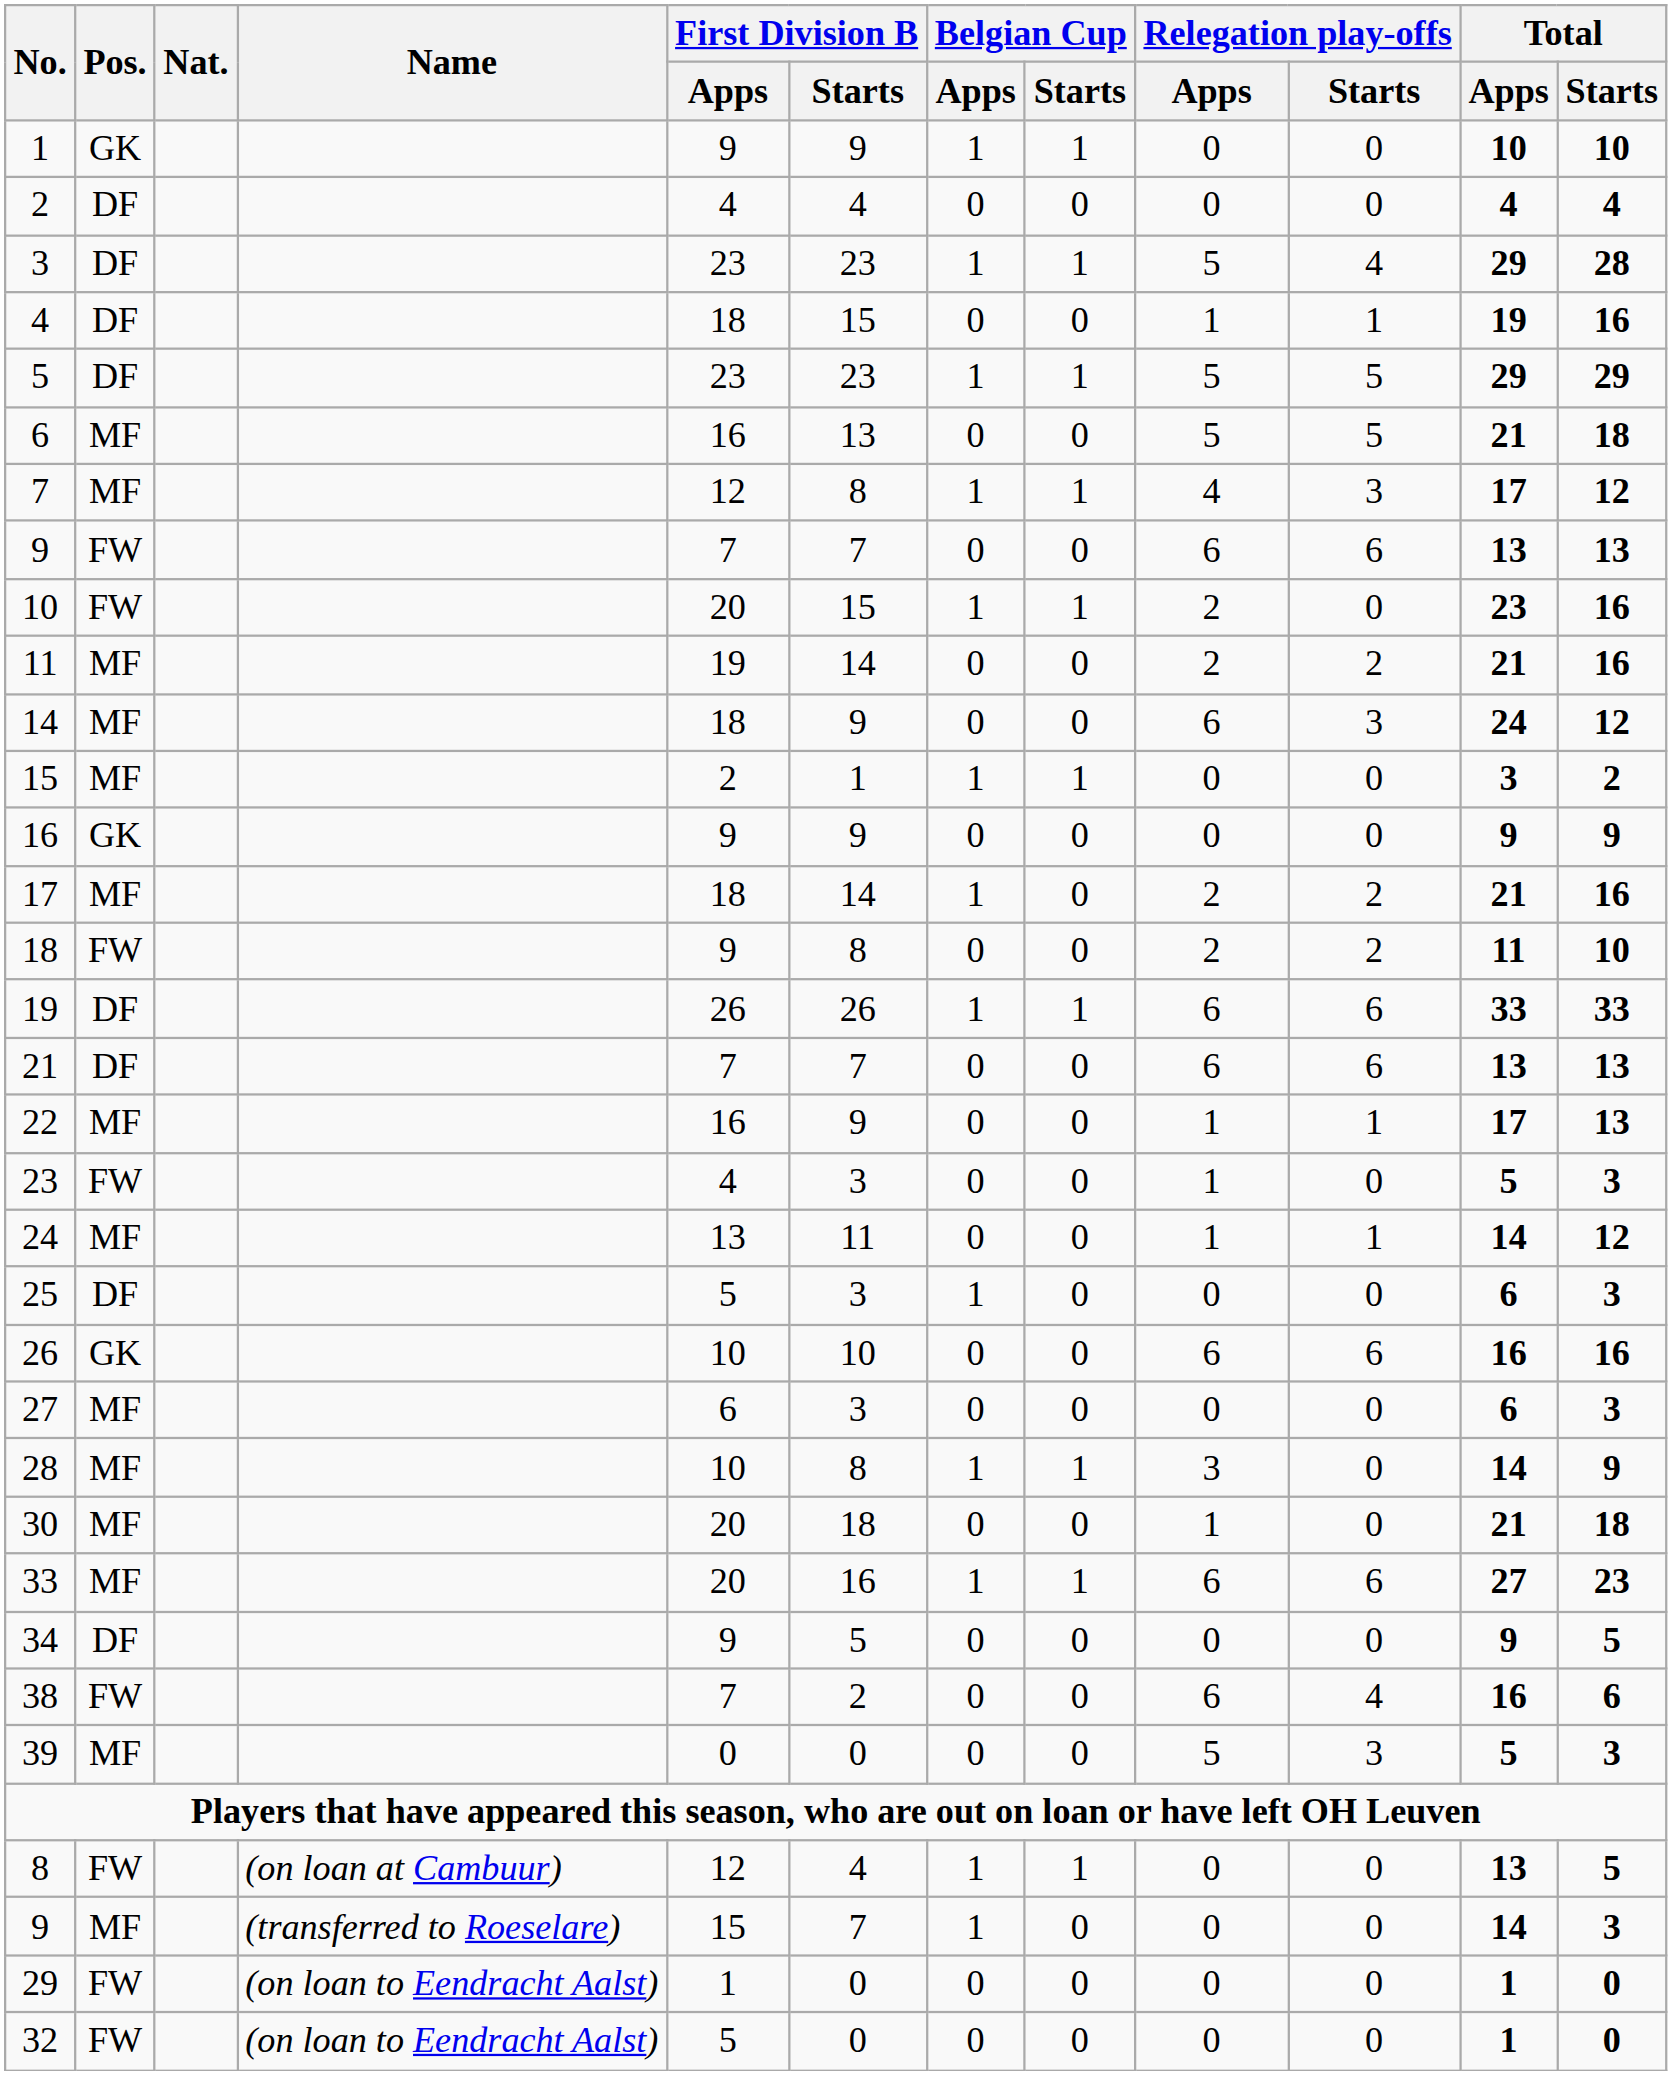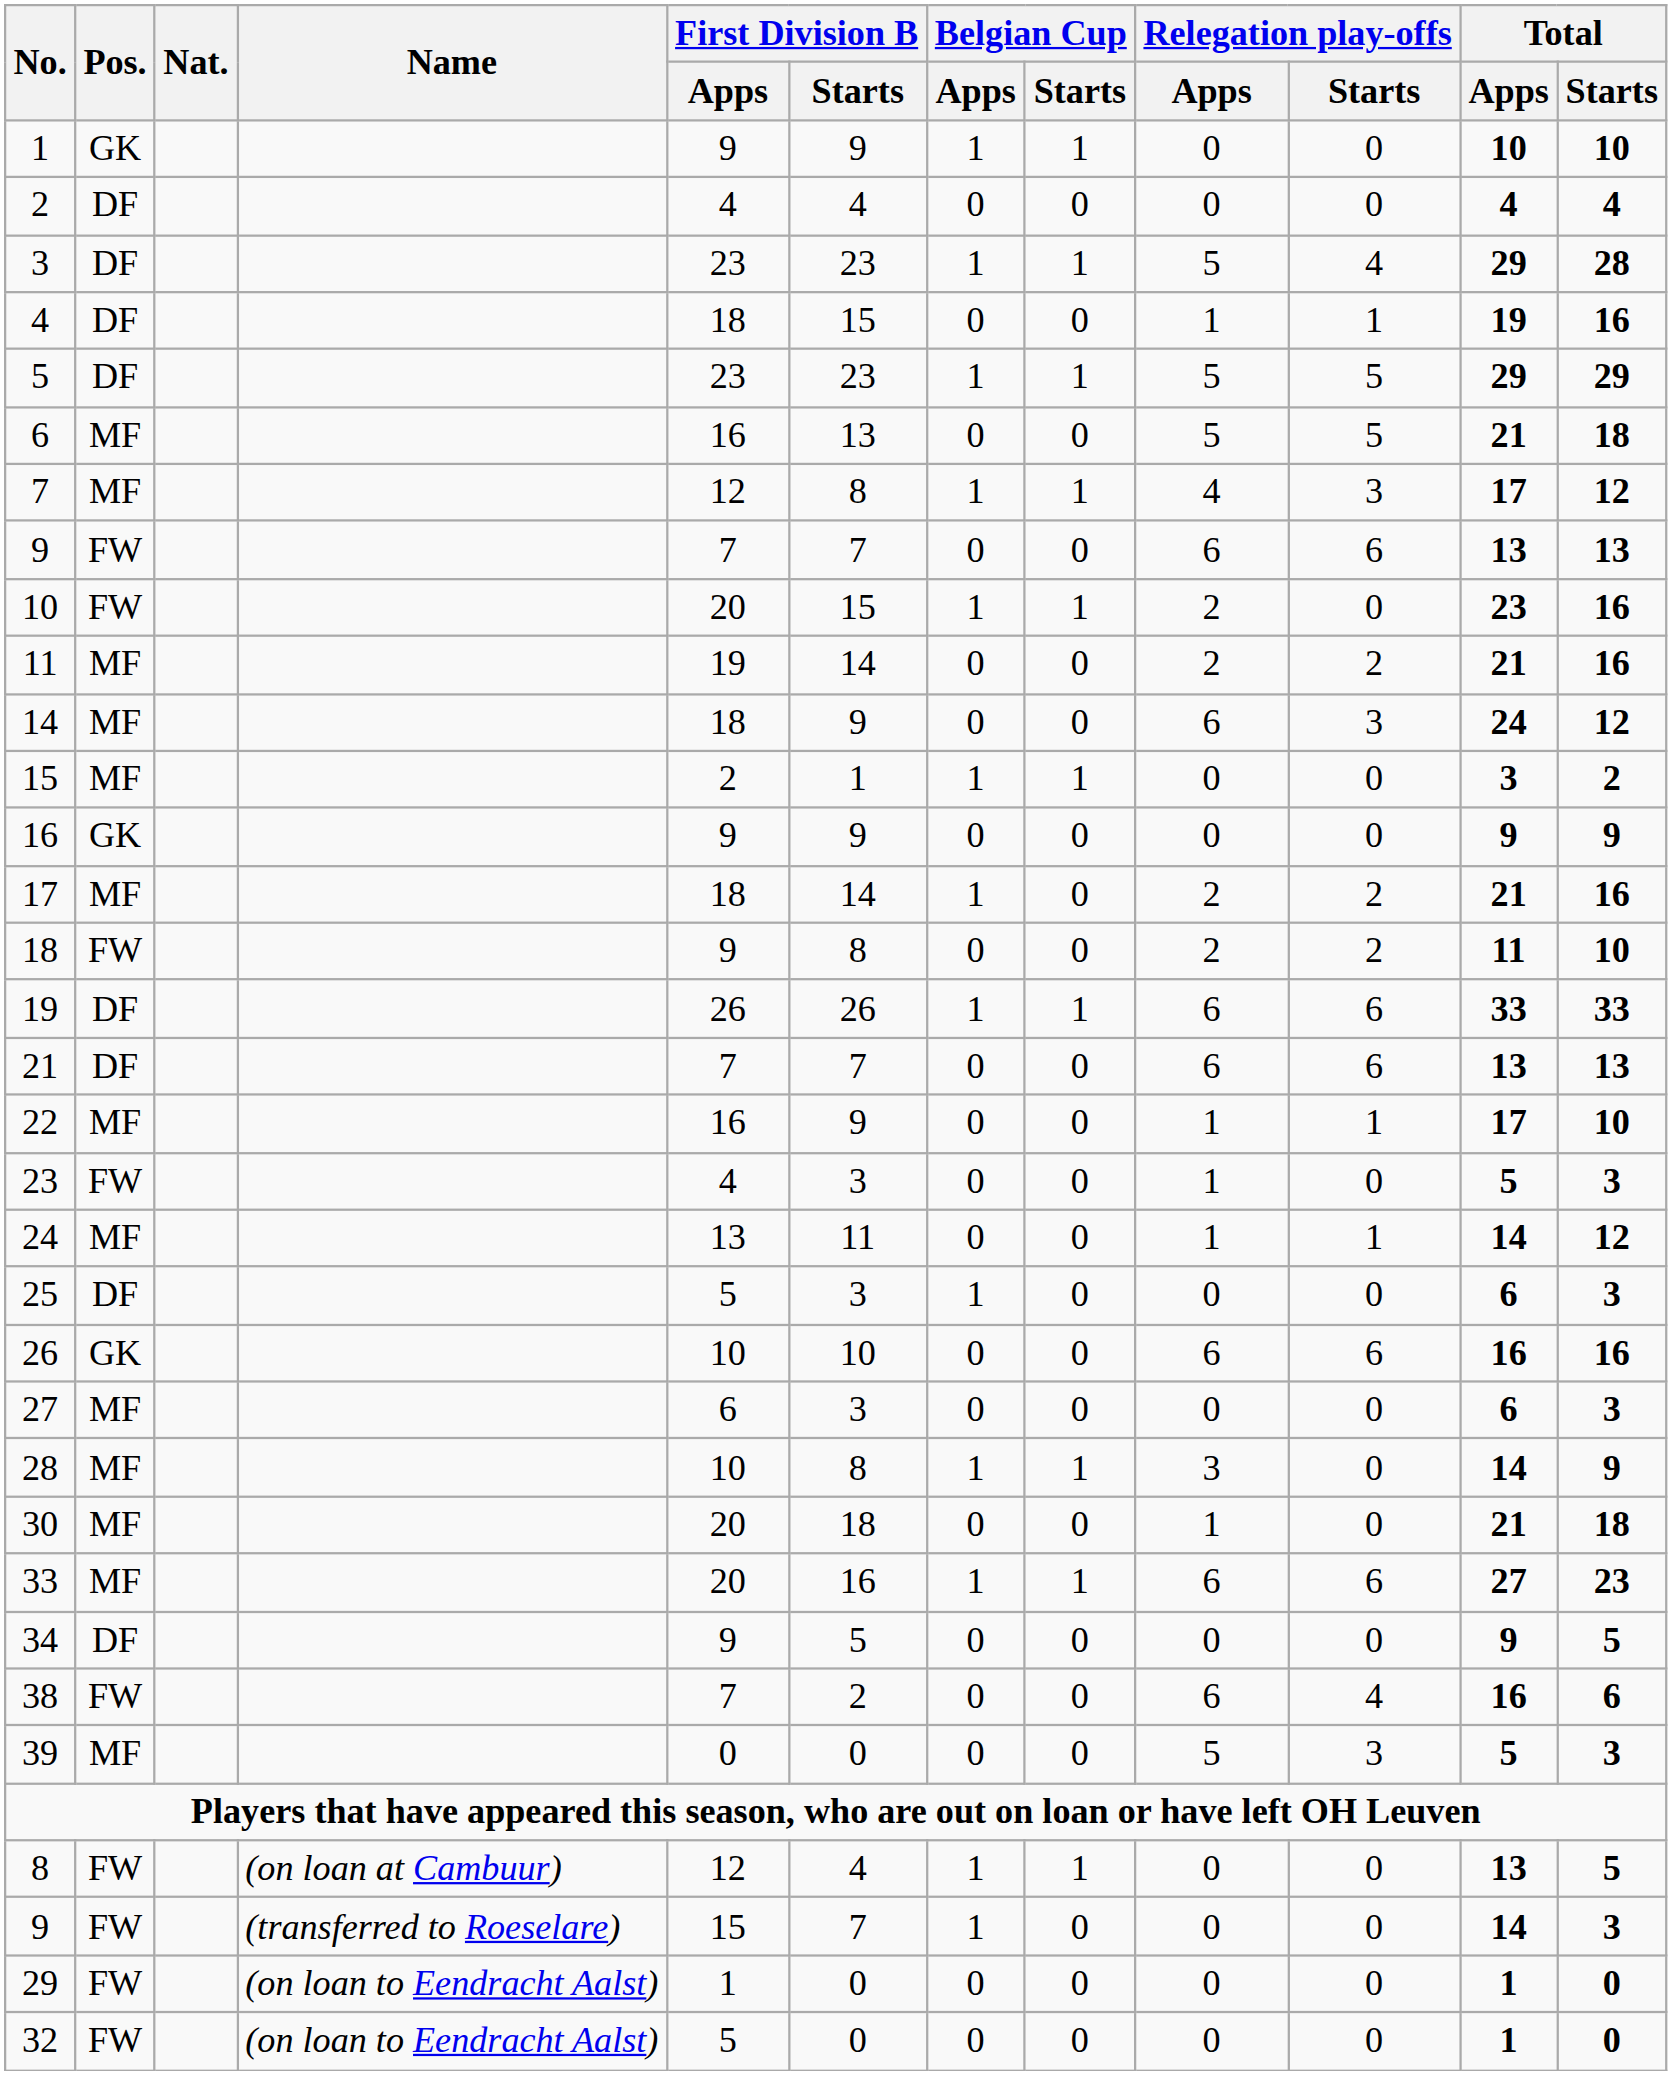22 | Total / Starts: 13 -> 10
9 / (transferred to Roeselare) | Pos.: MF -> FW
